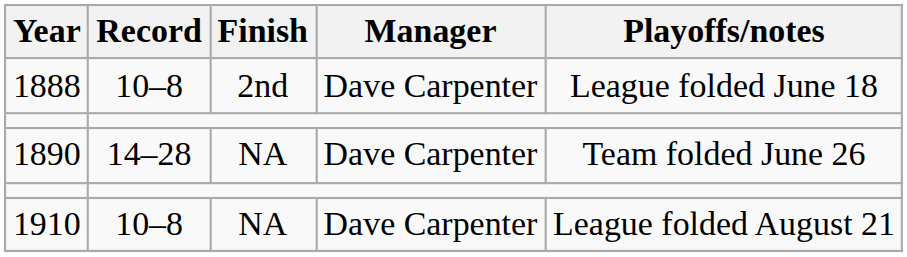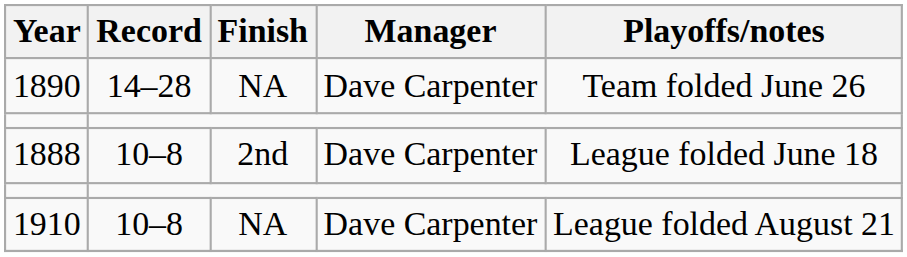rows swapped: 1888 <-> 1890
